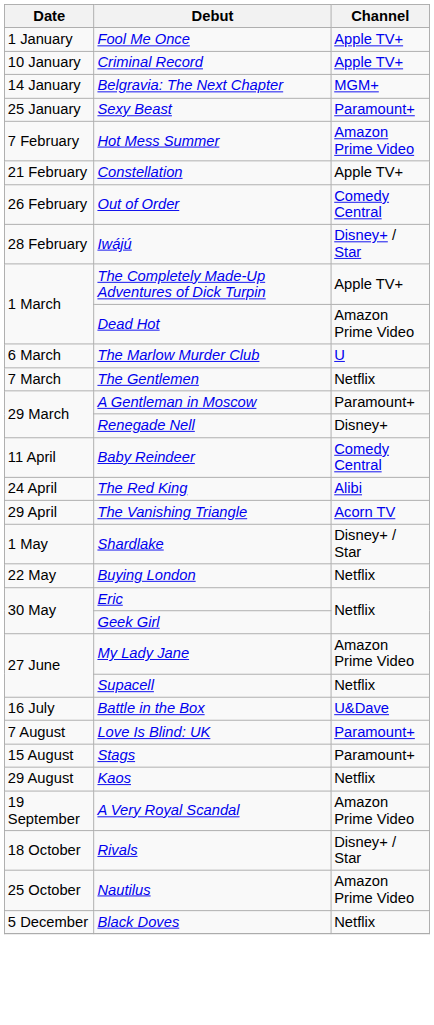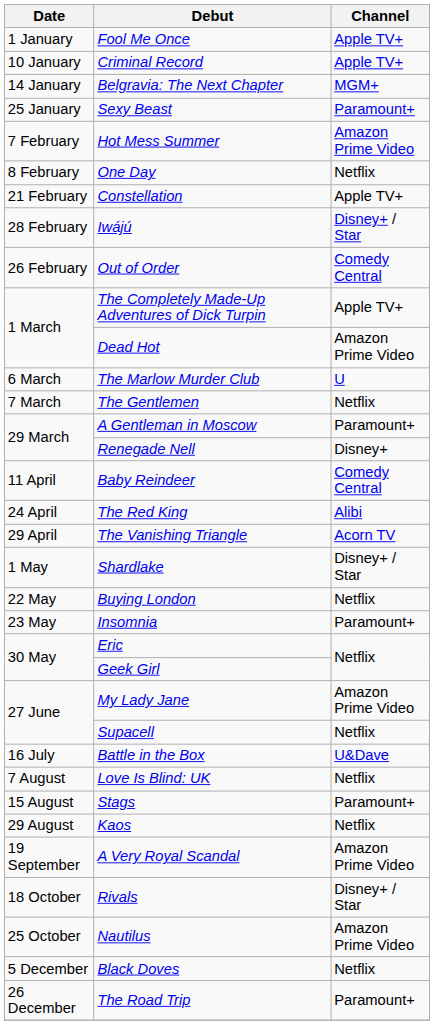+ row: 8 February | One Day | Netflix
rows swapped: Out of Order <-> Iwájú
+ row: 23 May | Insomnia | Paramount+
Love Is Blind: UK | Channel: Paramount+ -> Netflix
+ row: 26 December | The Road Trip | Paramount+
